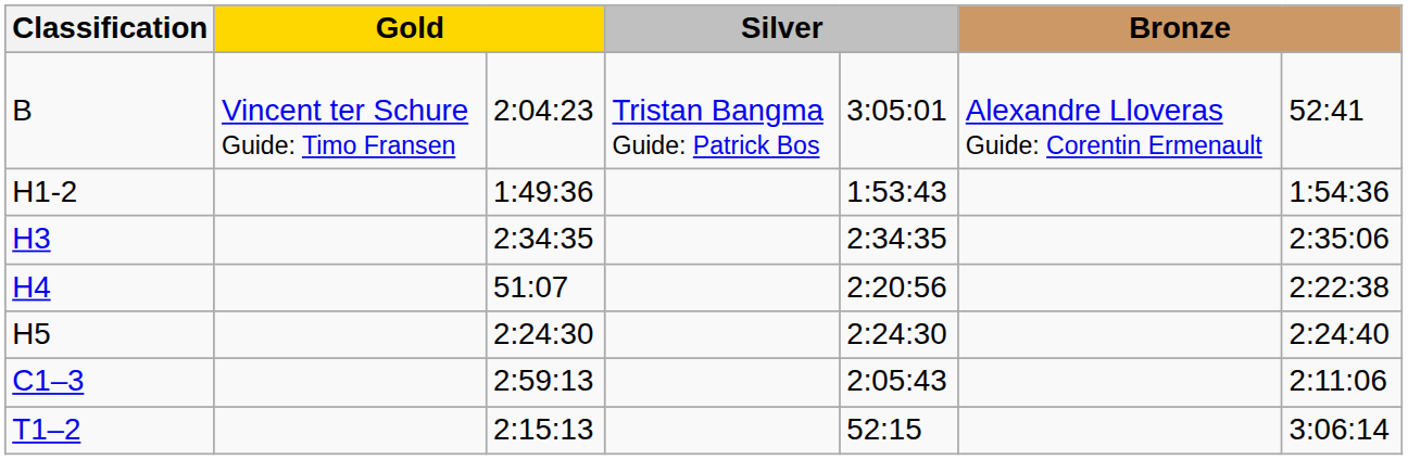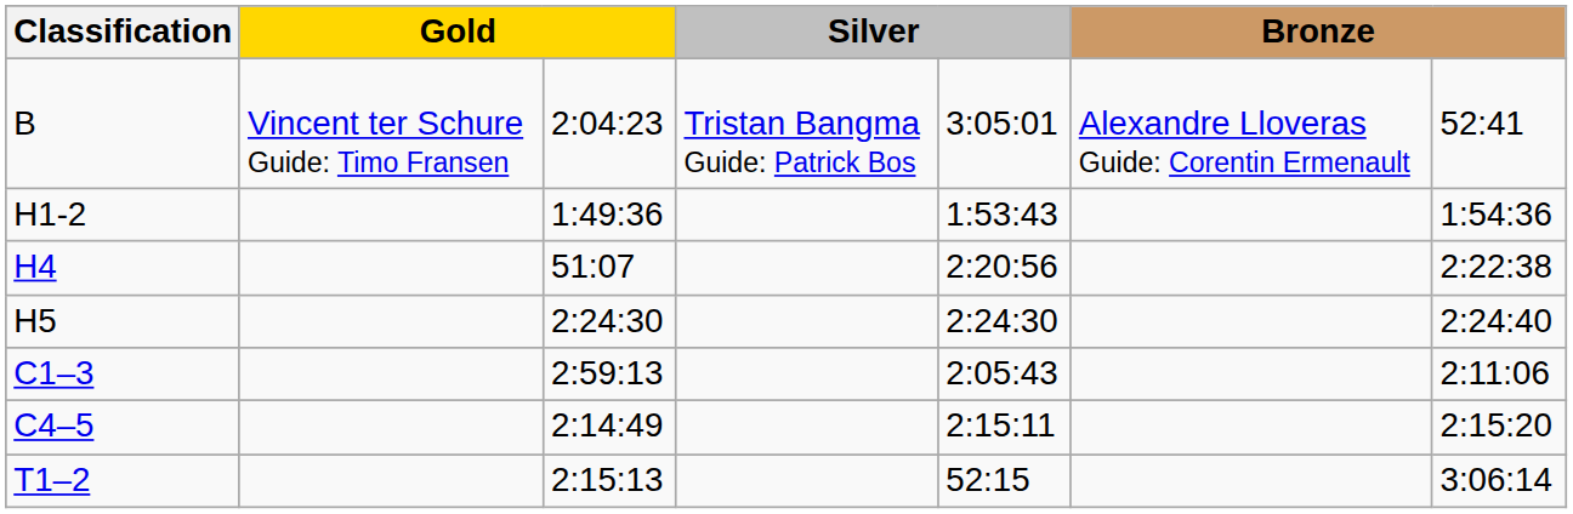- row: H3 | 2:34:35 | 2:34:35 | 2:35:06
+ row: C4–5 | 2:14:49 | 2:15:11 | 2:15:20
